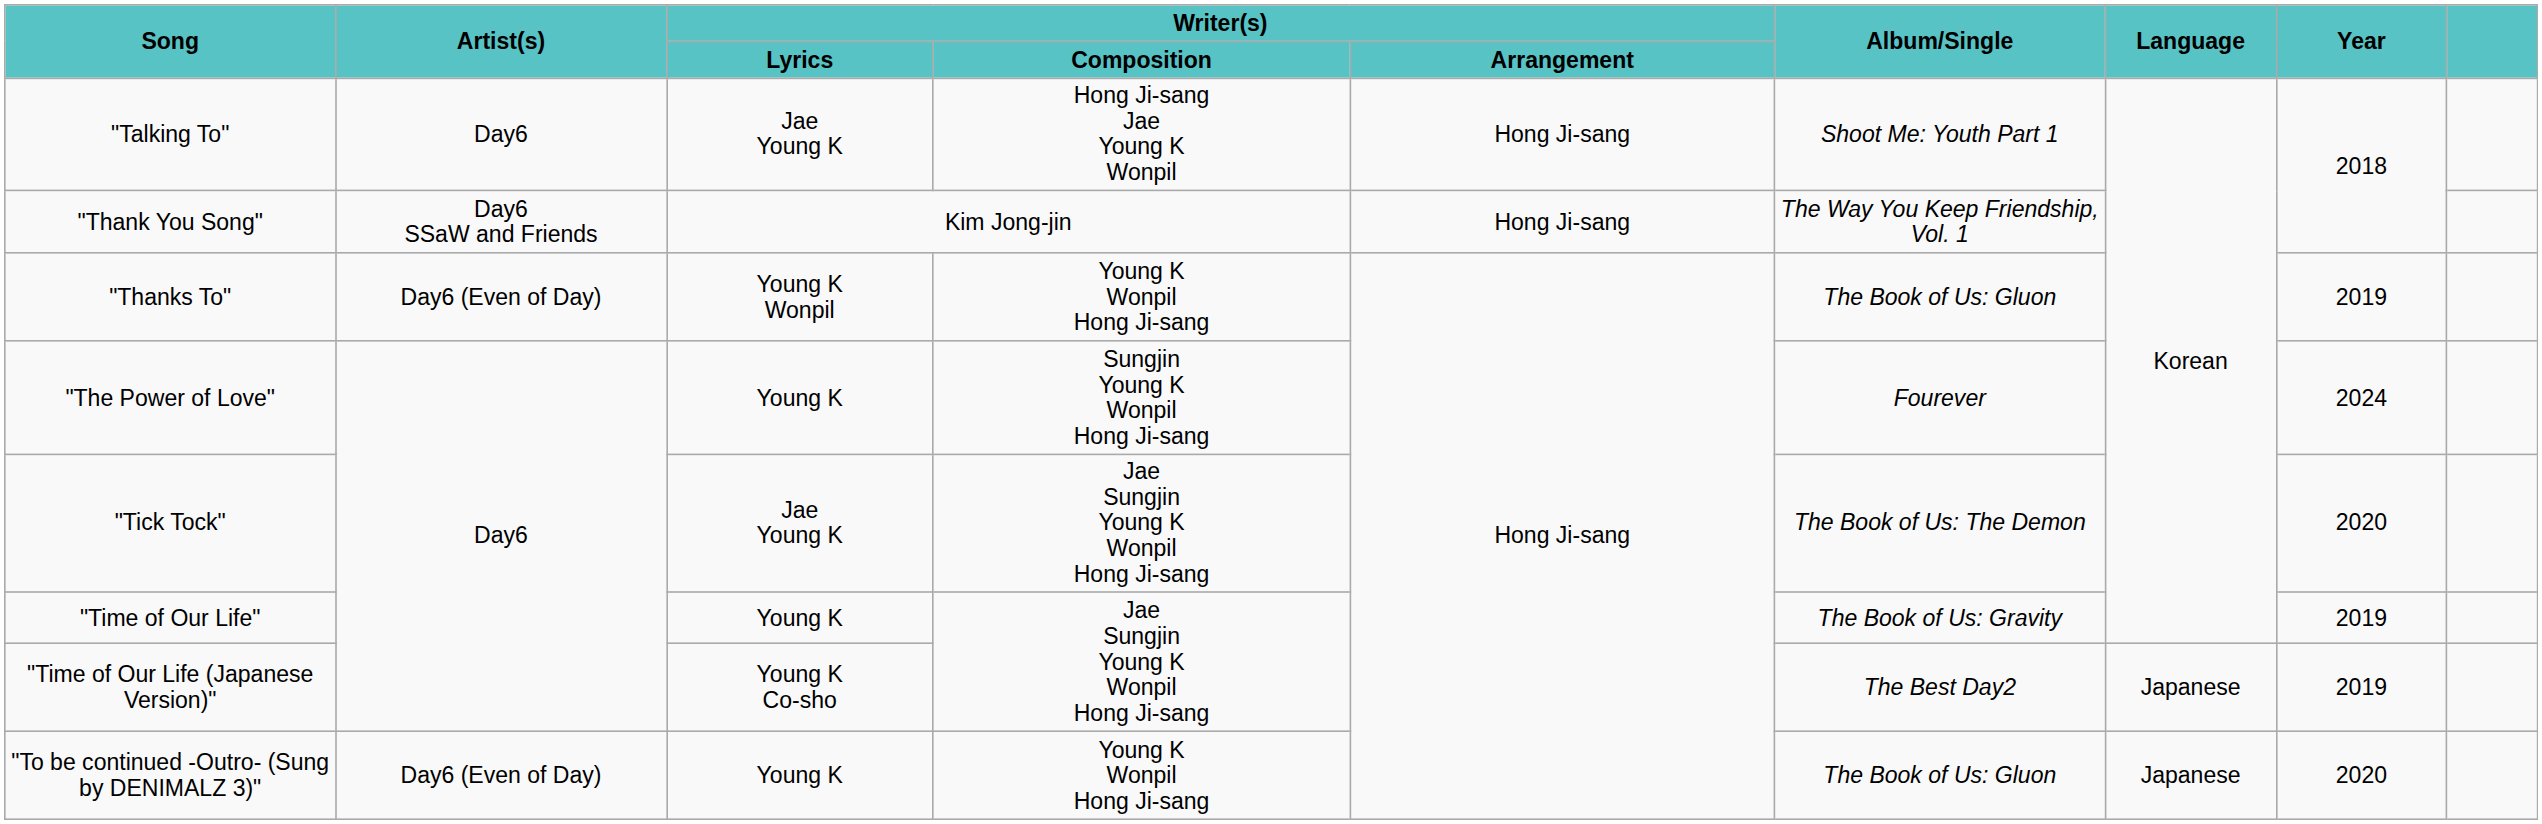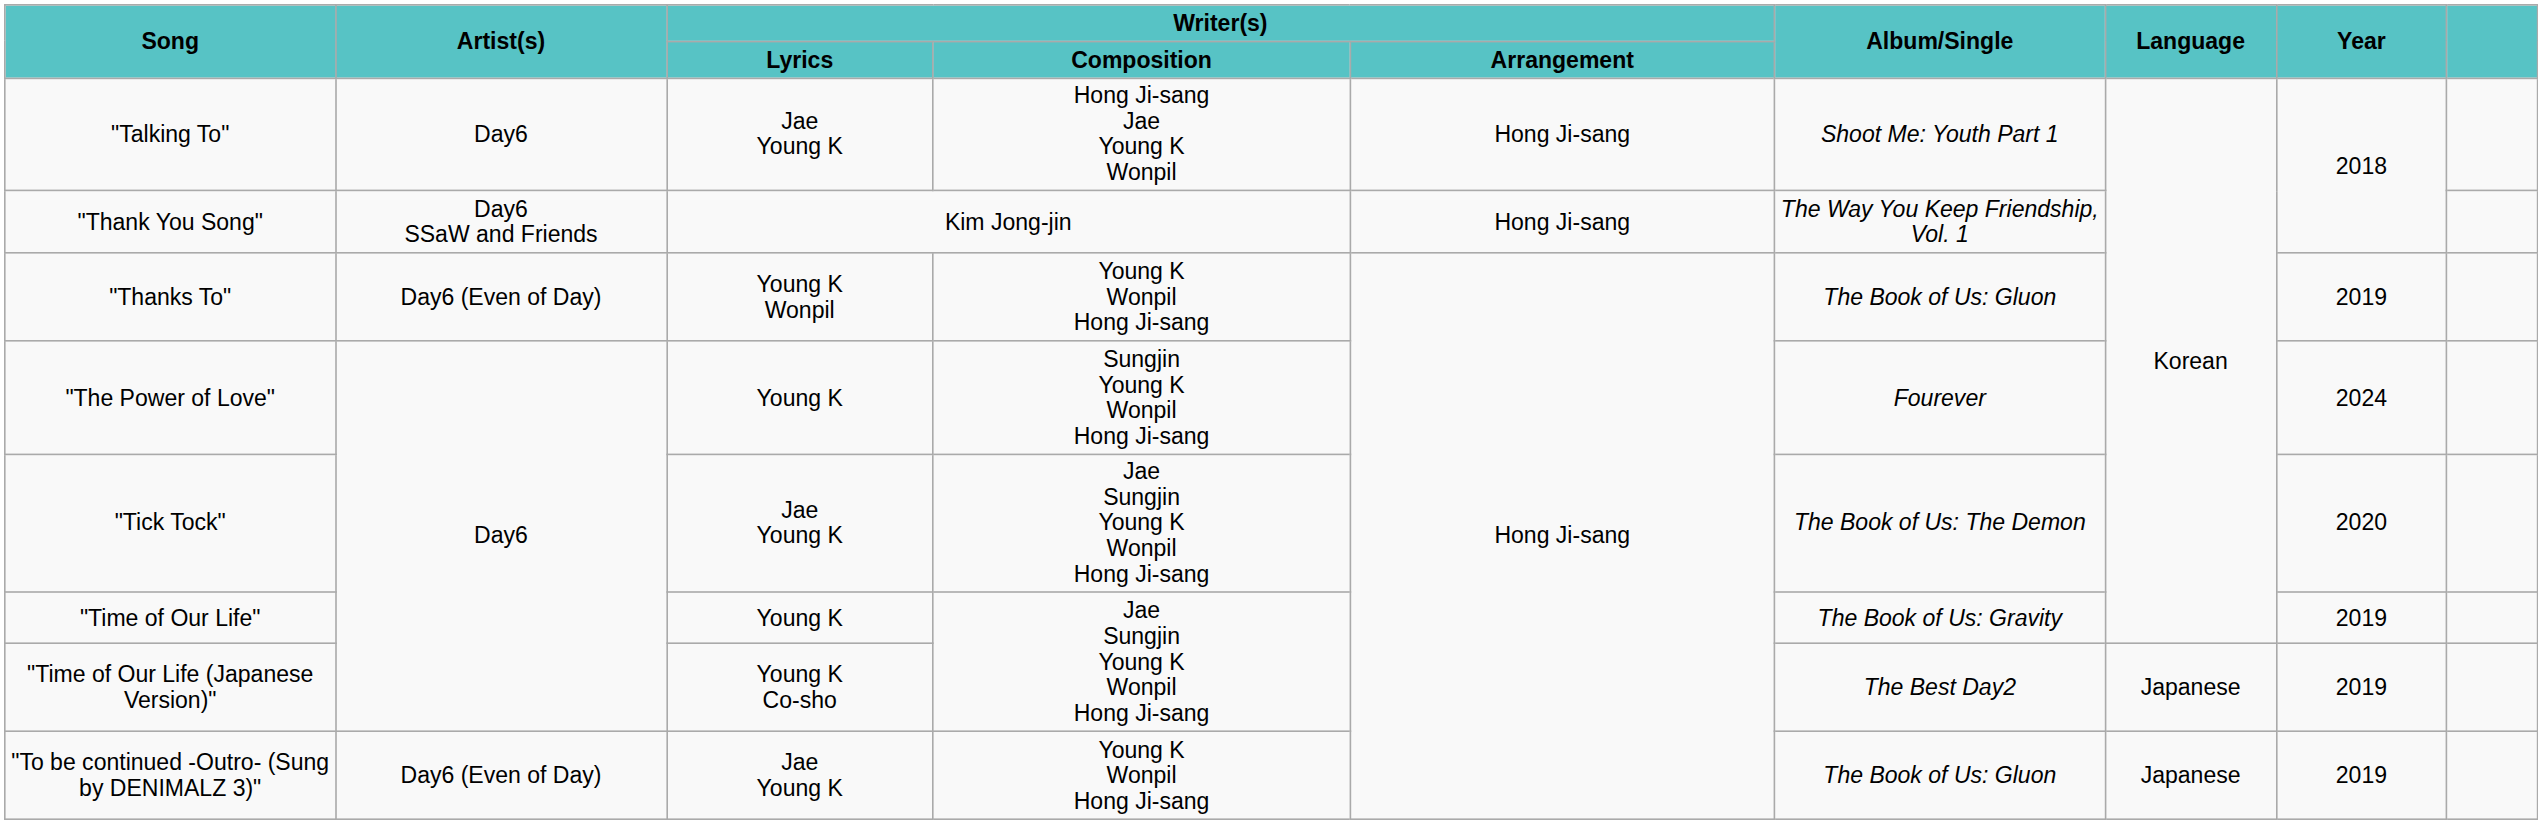"To be continued -Outro- (Sung by DENIMALZ 3)" | Writer(s) / Lyrics: Young K -> Jae Young K
"To be continued -Outro- (Sung by DENIMALZ 3)" | Year: 2020 -> 2019
